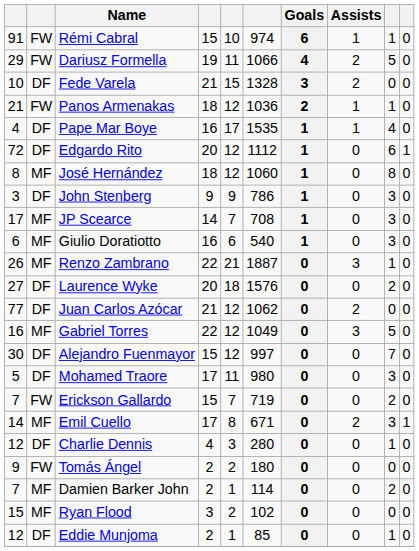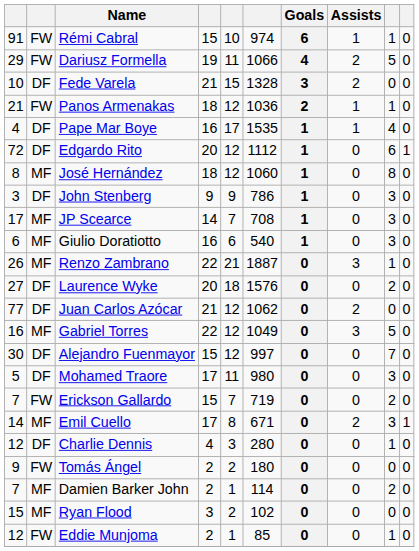Eddie Munjoma | column 2: DF -> FW
